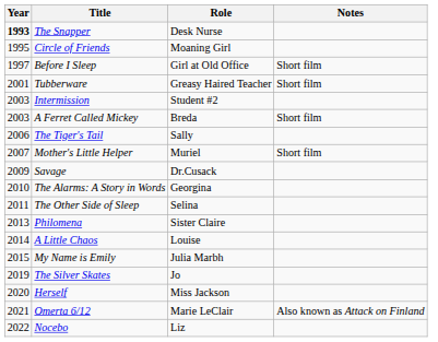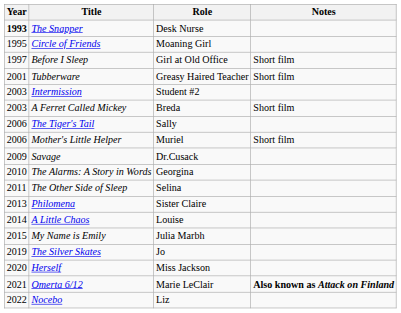Mother's Little Helper | Year: 2007 -> 2006
Omerta 6/12 | Notes: normal -> bold
